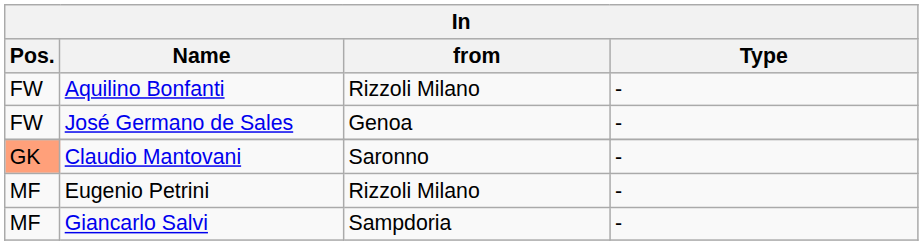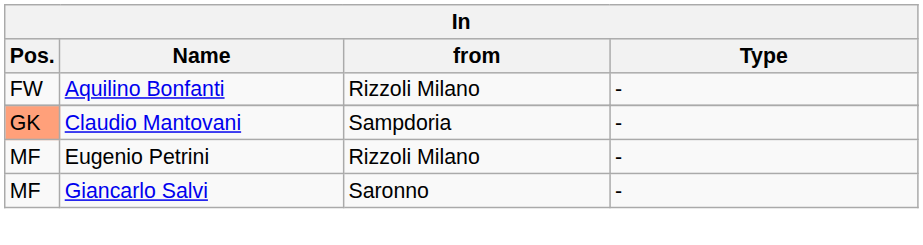- row: FW | José Germano de Sales | Genoa | -
Claudio Mantovani | from: Saronno -> Sampdoria
Giancarlo Salvi | from: Sampdoria -> Saronno
